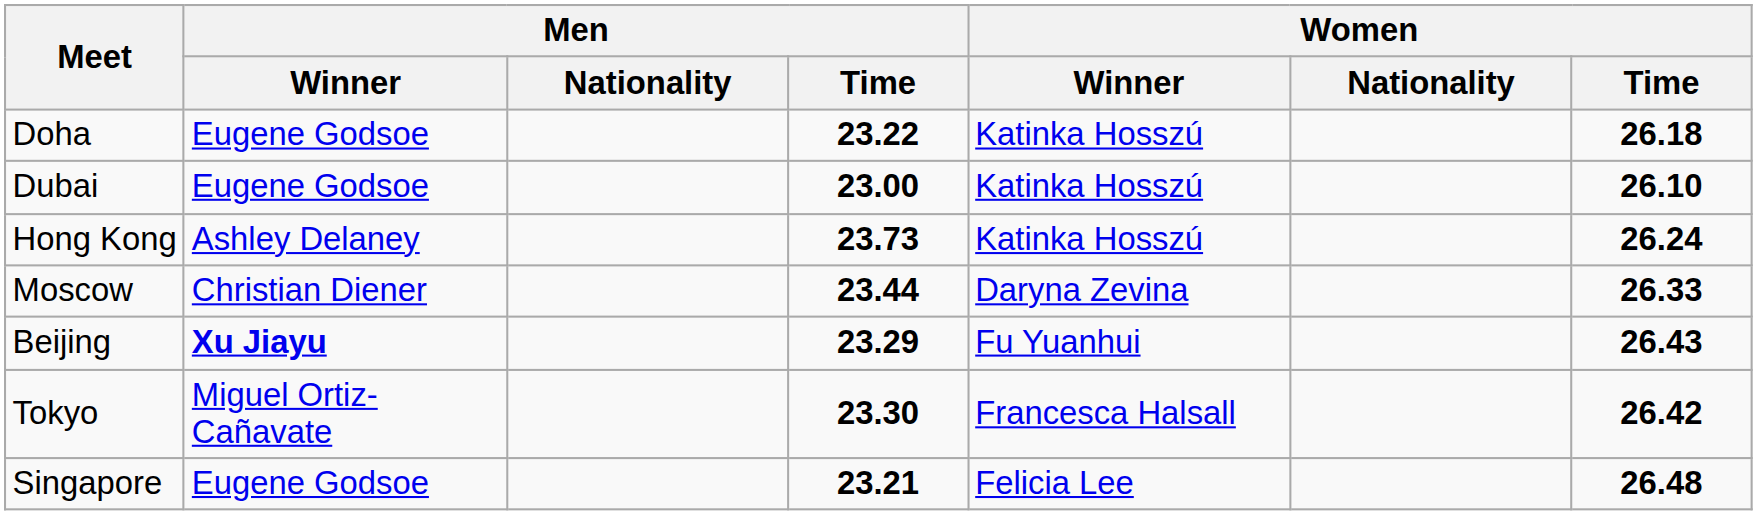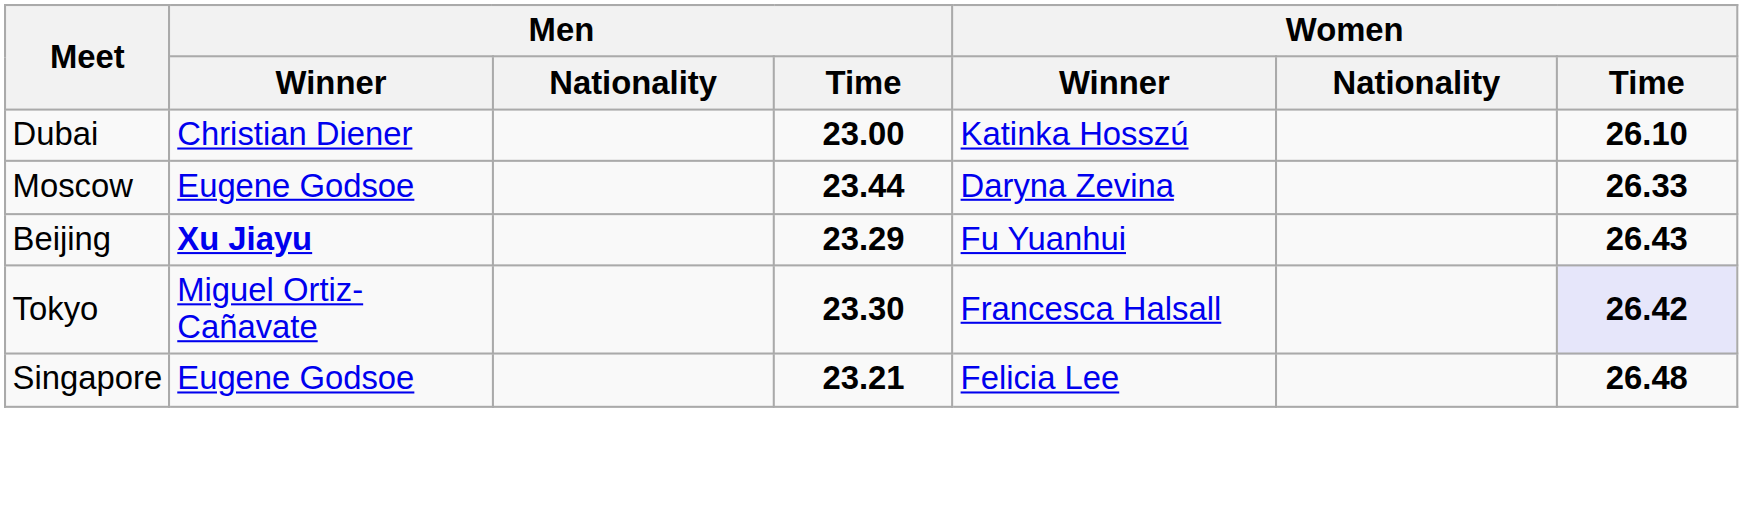- row: Doha | Eugene Godsoe | 23.22 | Katinka Hosszú | 26.18
Dubai | Men / Winner: Eugene Godsoe -> Christian Diener
- row: Hong Kong | Ashley Delaney | 23.73 | Katinka Hosszú | 26.24
Moscow | Men / Winner: Christian Diener -> Eugene Godsoe
Tokyo | Women / Time: no background -> lavender background
